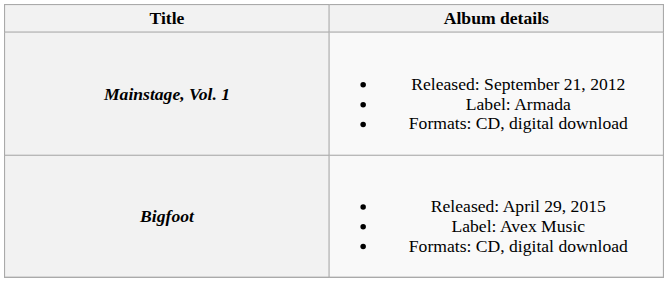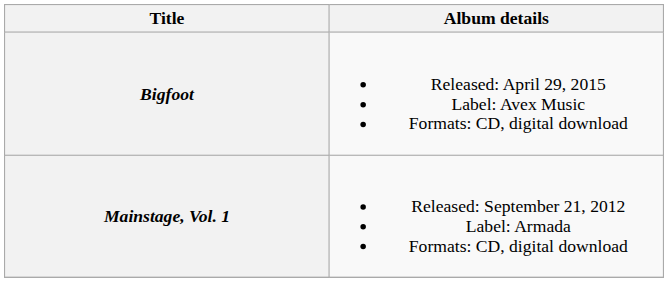rows swapped: Mainstage, Vol. 1 <-> Bigfoot
